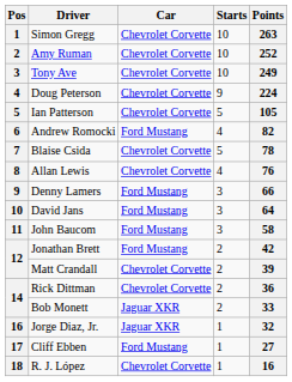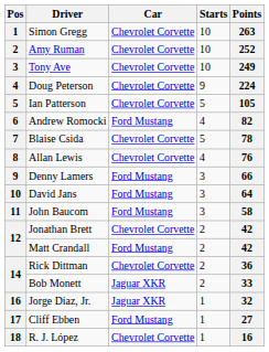Jonathan Brett | Car: Ford Mustang -> Chevrolet Corvette
Matt Crandall | Car: Chevrolet Corvette -> Ford Mustang
Matt Crandall | Points: 39 -> 42
